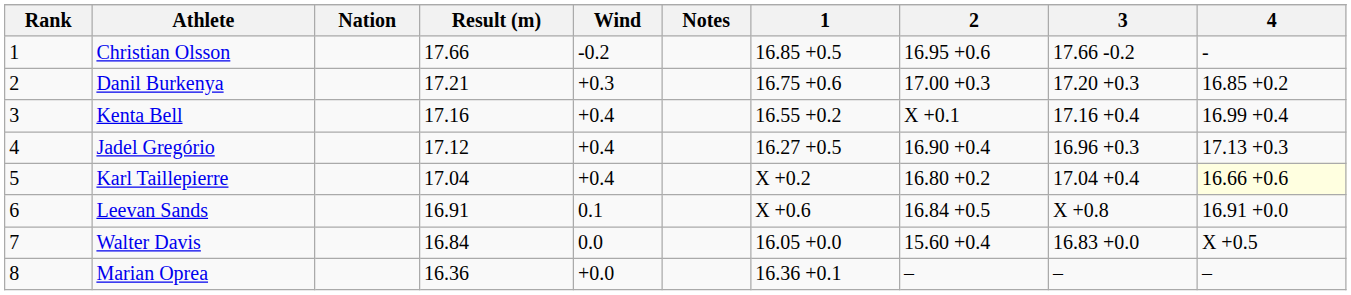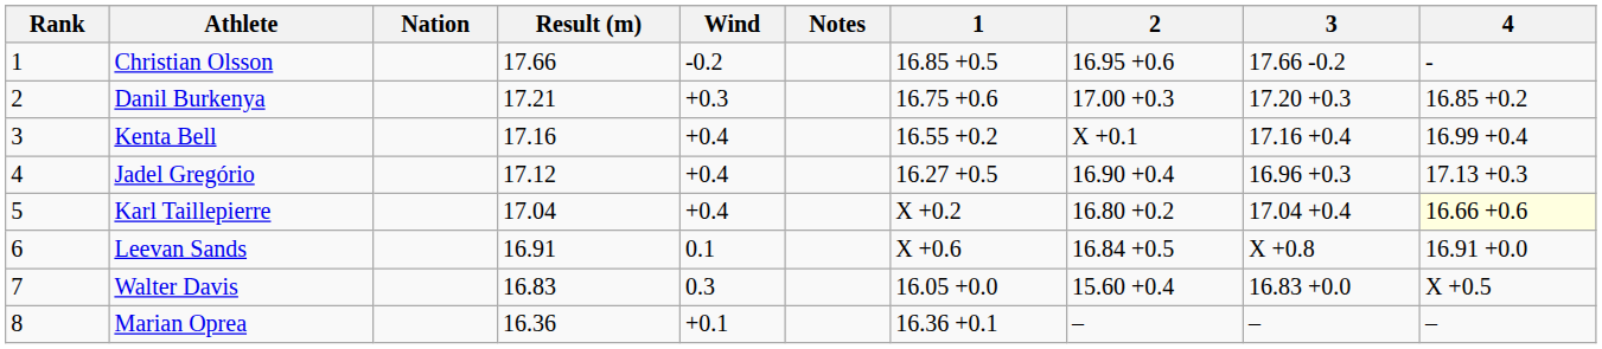Walter Davis | Result (m): 16.84 -> 16.83
Walter Davis | Wind: 0.0 -> 0.3
Marian Oprea | Wind: +0.0 -> +0.1
